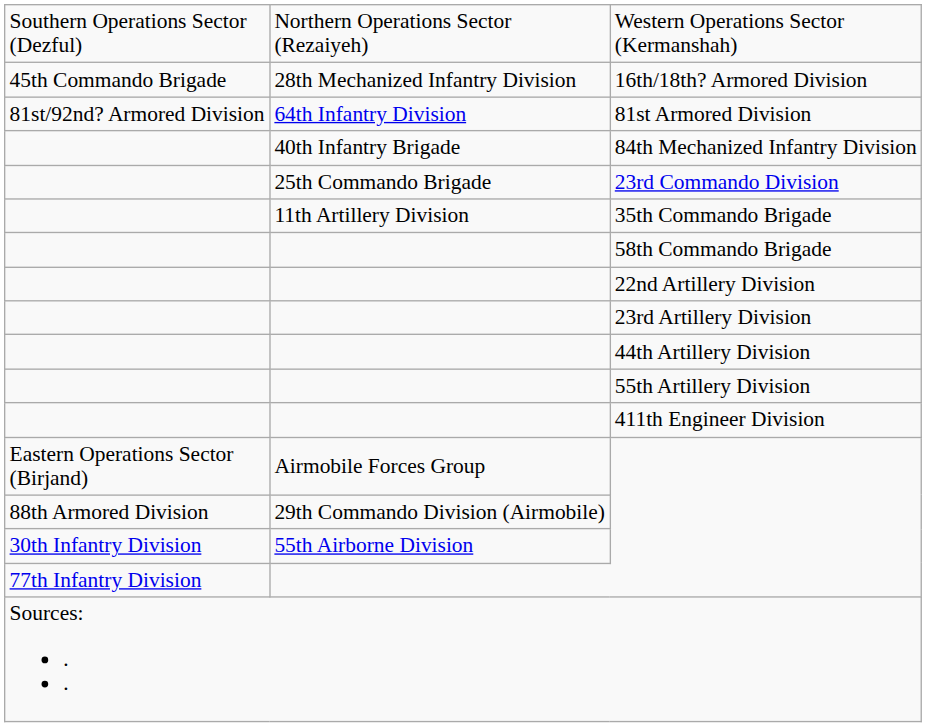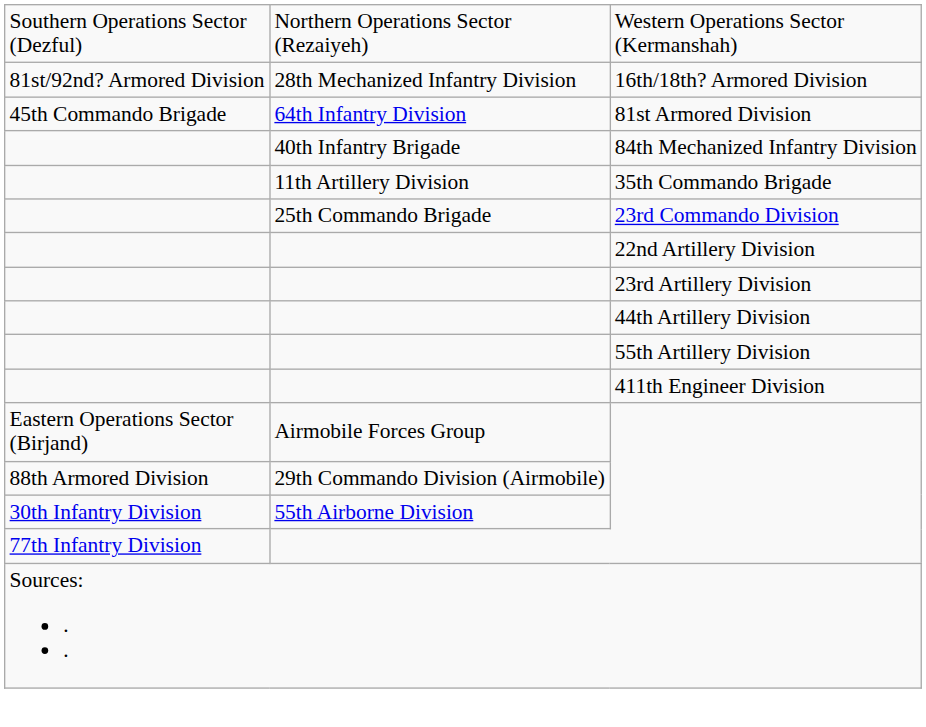16th/18th? Armored Division | column 1: 45th Commando Brigade -> 81st/92nd? Armored Division
81st Armored Division | column 1: 81st/92nd? Armored Division -> 45th Commando Brigade
rows swapped: 23rd Commando Division <-> 35th Commando Brigade
- row: 58th Commando Brigade
